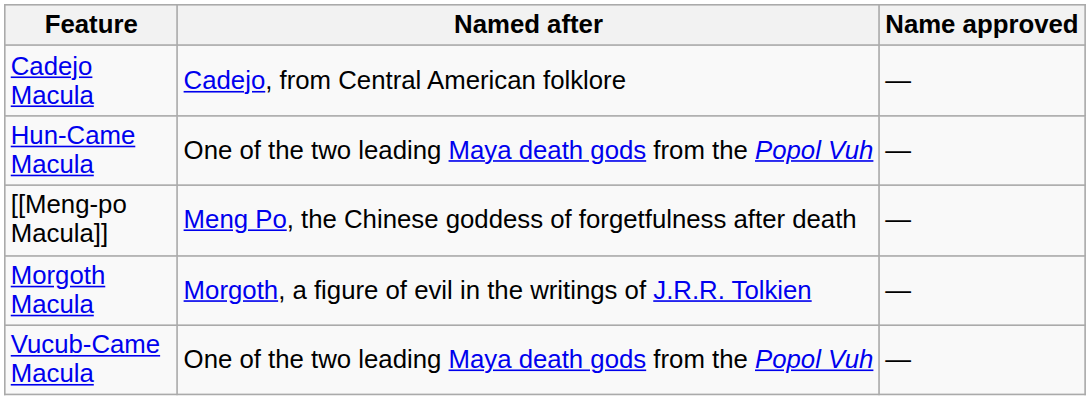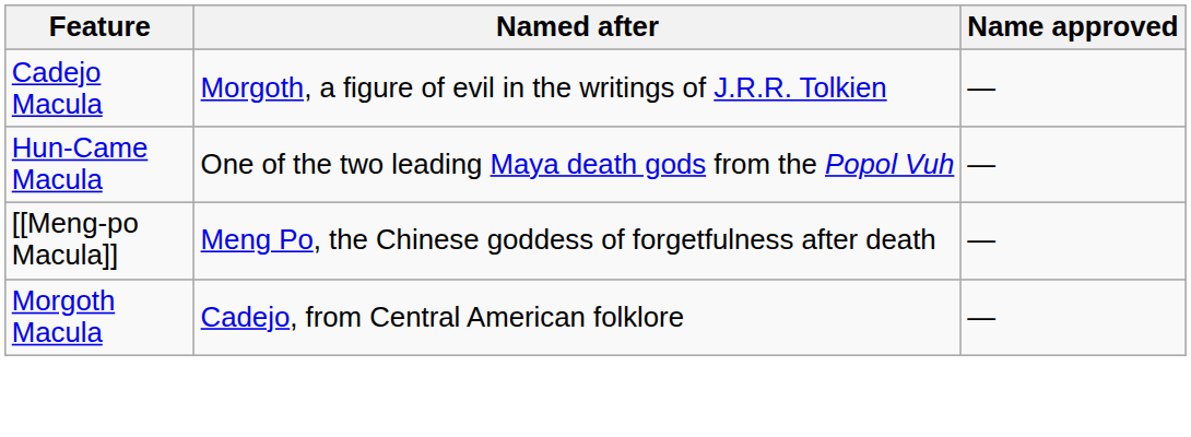Cadejo Macula | Named after: Cadejo, from Central American folklore -> Morgoth, a figure of evil in the writings of J.R.R. Tolkien
Morgoth Macula | Named after: Morgoth, a figure of evil in the writings of J.R.R. Tolkien -> Cadejo, from Central American folklore
- row: Vucub-Came Macula | One of the two leading Maya death gods from the Popol Vuh | —
